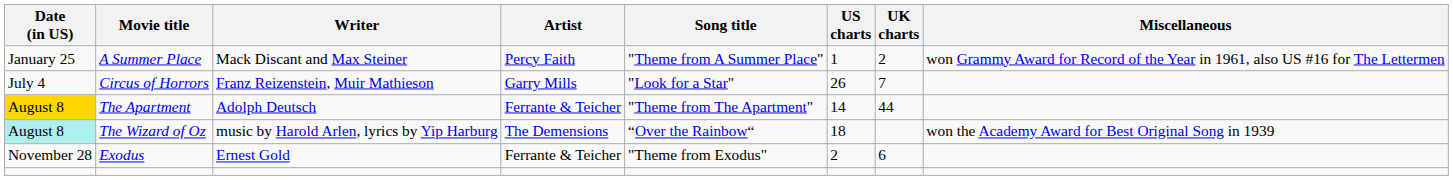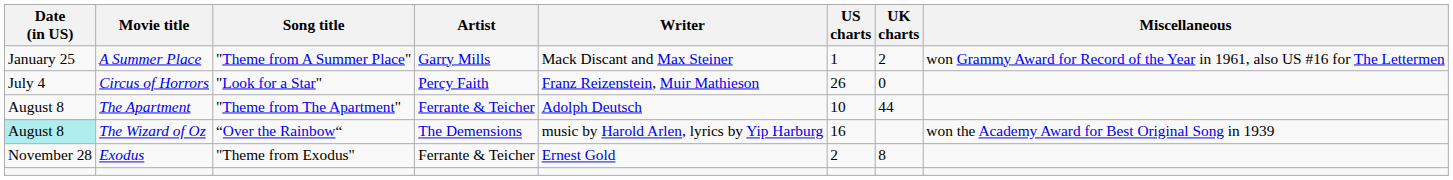columns swapped: Song title <-> Writer
A Summer Place | Artist: Percy Faith -> Garry Mills
Circus of Horrors | Artist: Garry Mills -> Percy Faith
Circus of Horrors | UK charts: 7 -> 0
The Apartment | Date (in US): gold background -> no background
The Apartment | US charts: 14 -> 10
The Wizard of Oz | US charts: 18 -> 16
Exodus | UK charts: 6 -> 8
